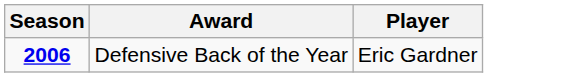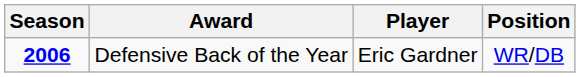+ column: Position | WR/DB
